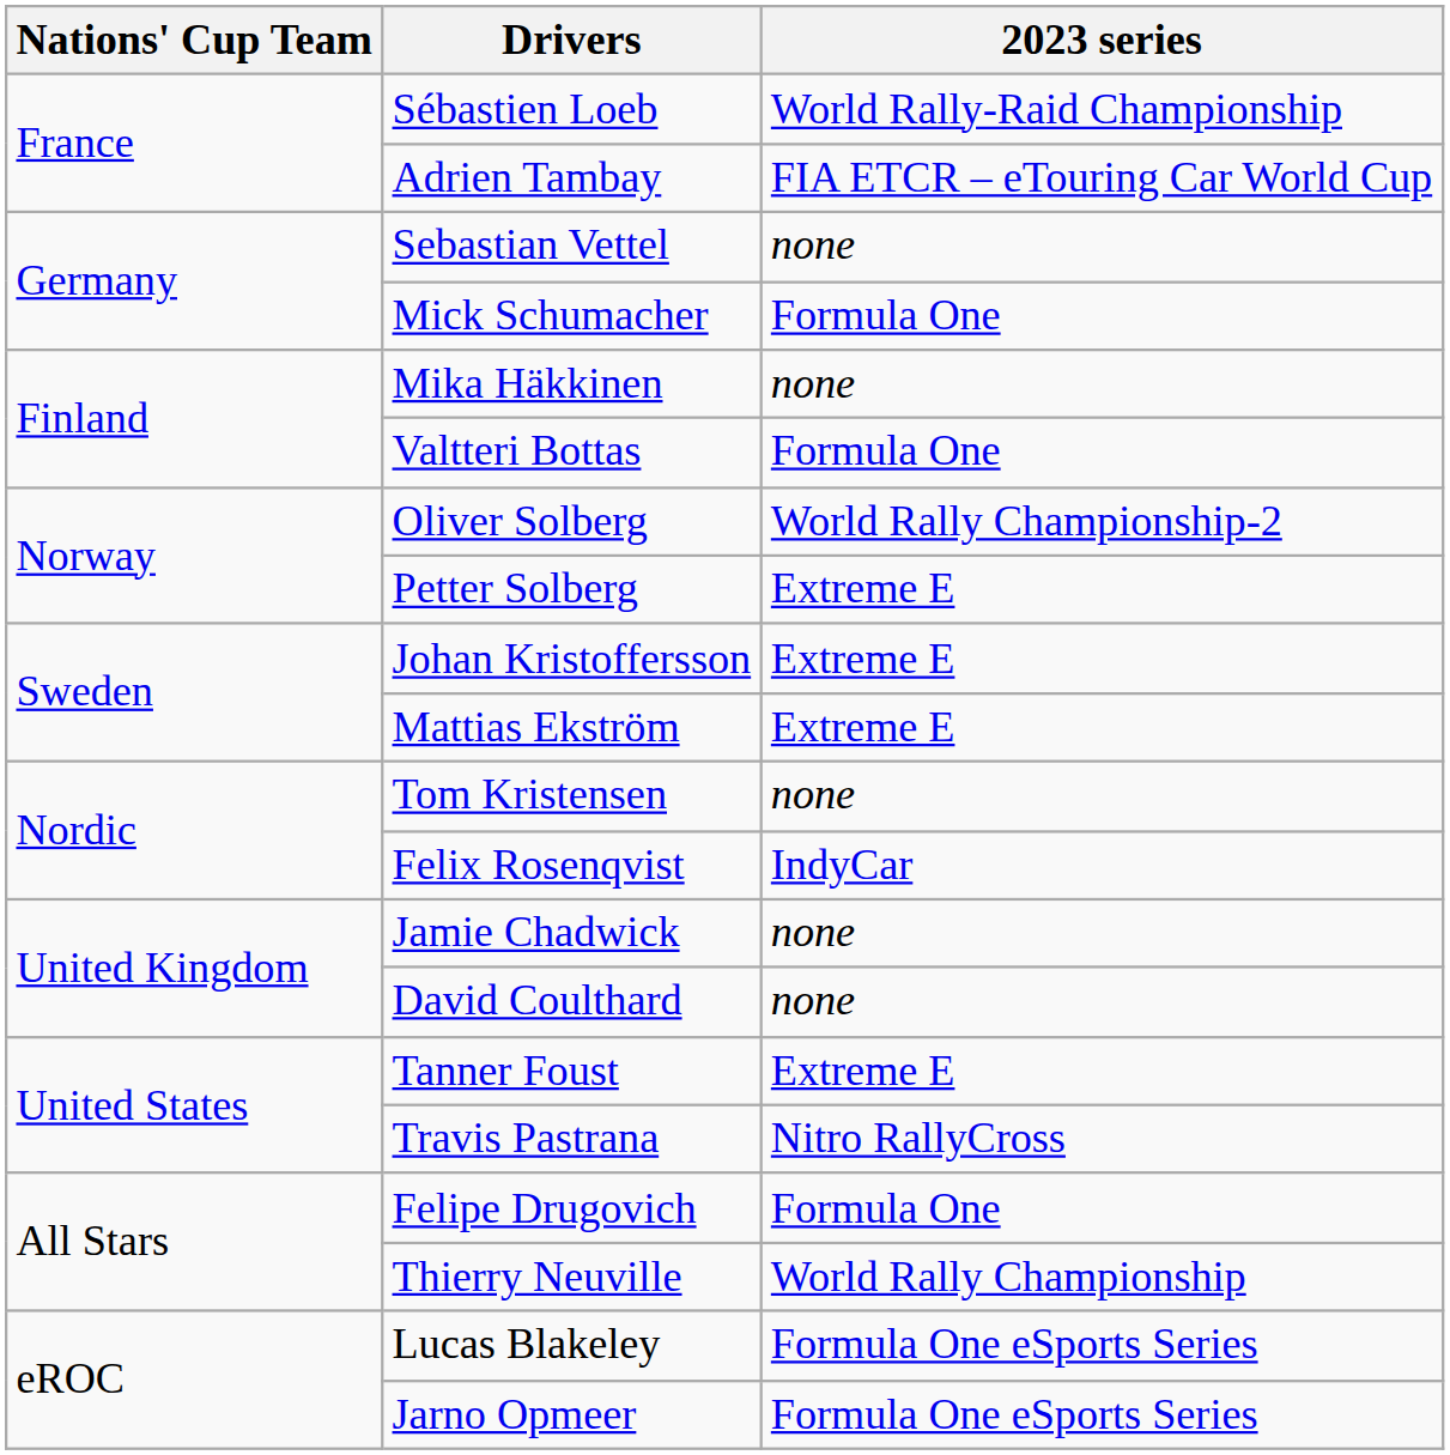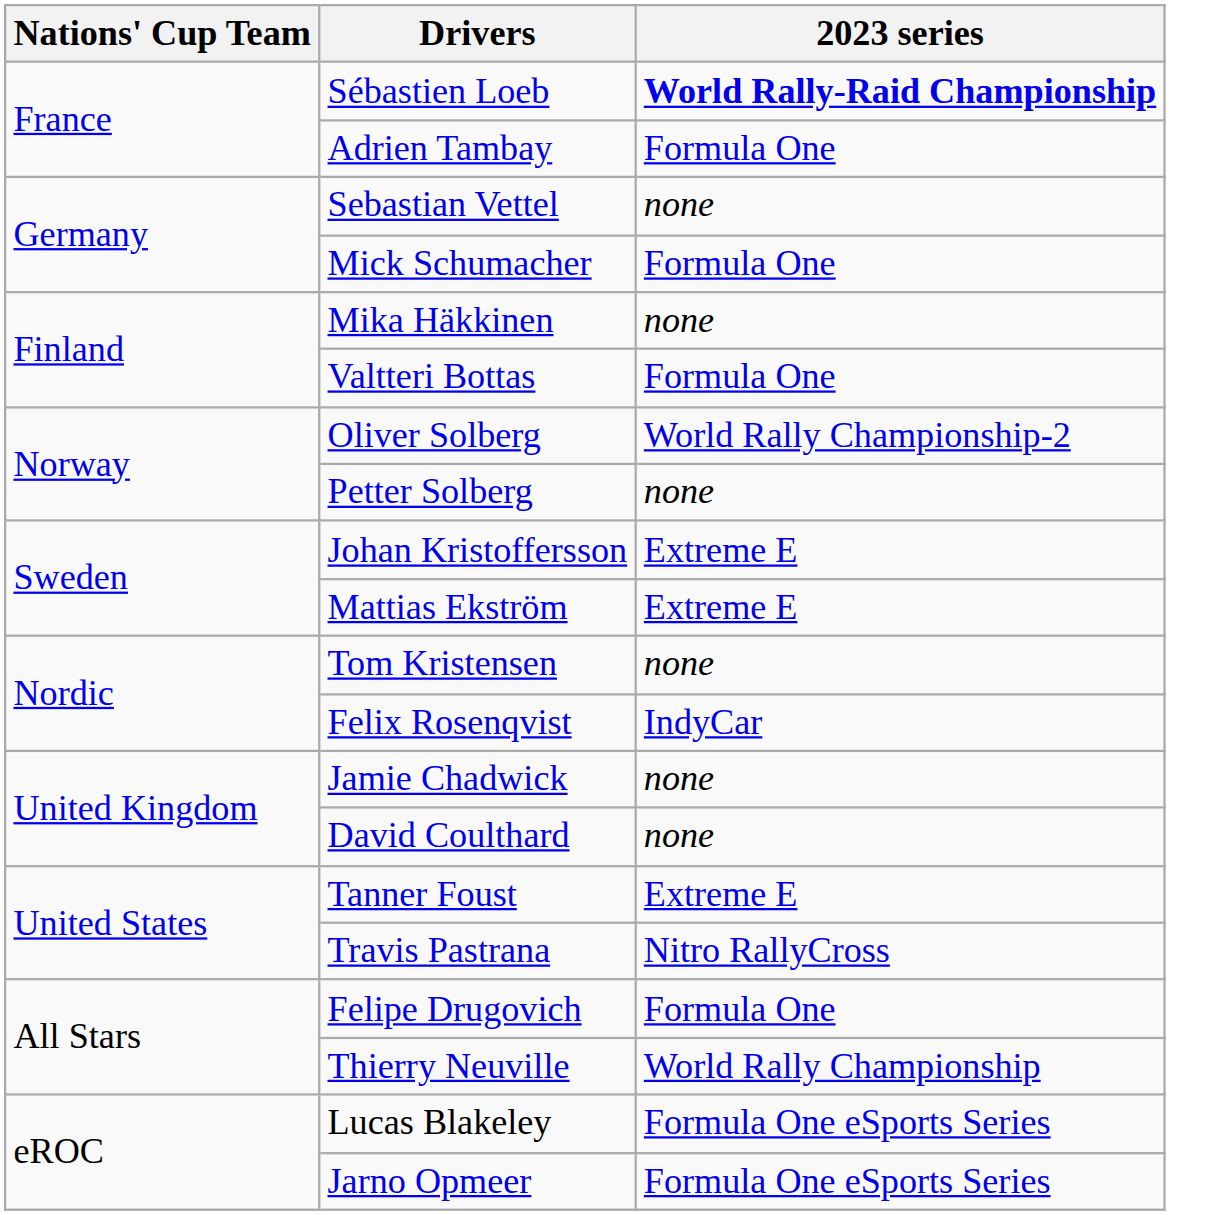Sébastien Loeb | 2023 series: normal -> bold
Adrien Tambay | 2023 series: FIA ETCR – eTouring Car World Cup -> Formula One
Petter Solberg | 2023 series: Extreme E -> none
